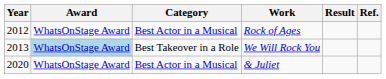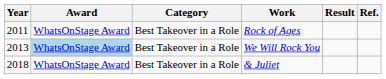Rock of Ages | Year: 2012 -> 2011
Rock of Ages | Category: Best Actor in a Musical -> Best Takeover in a Role
& Juliet | Year: 2020 -> 2018
& Juliet | Category: Best Actor in a Musical -> Best Takeover in a Role
